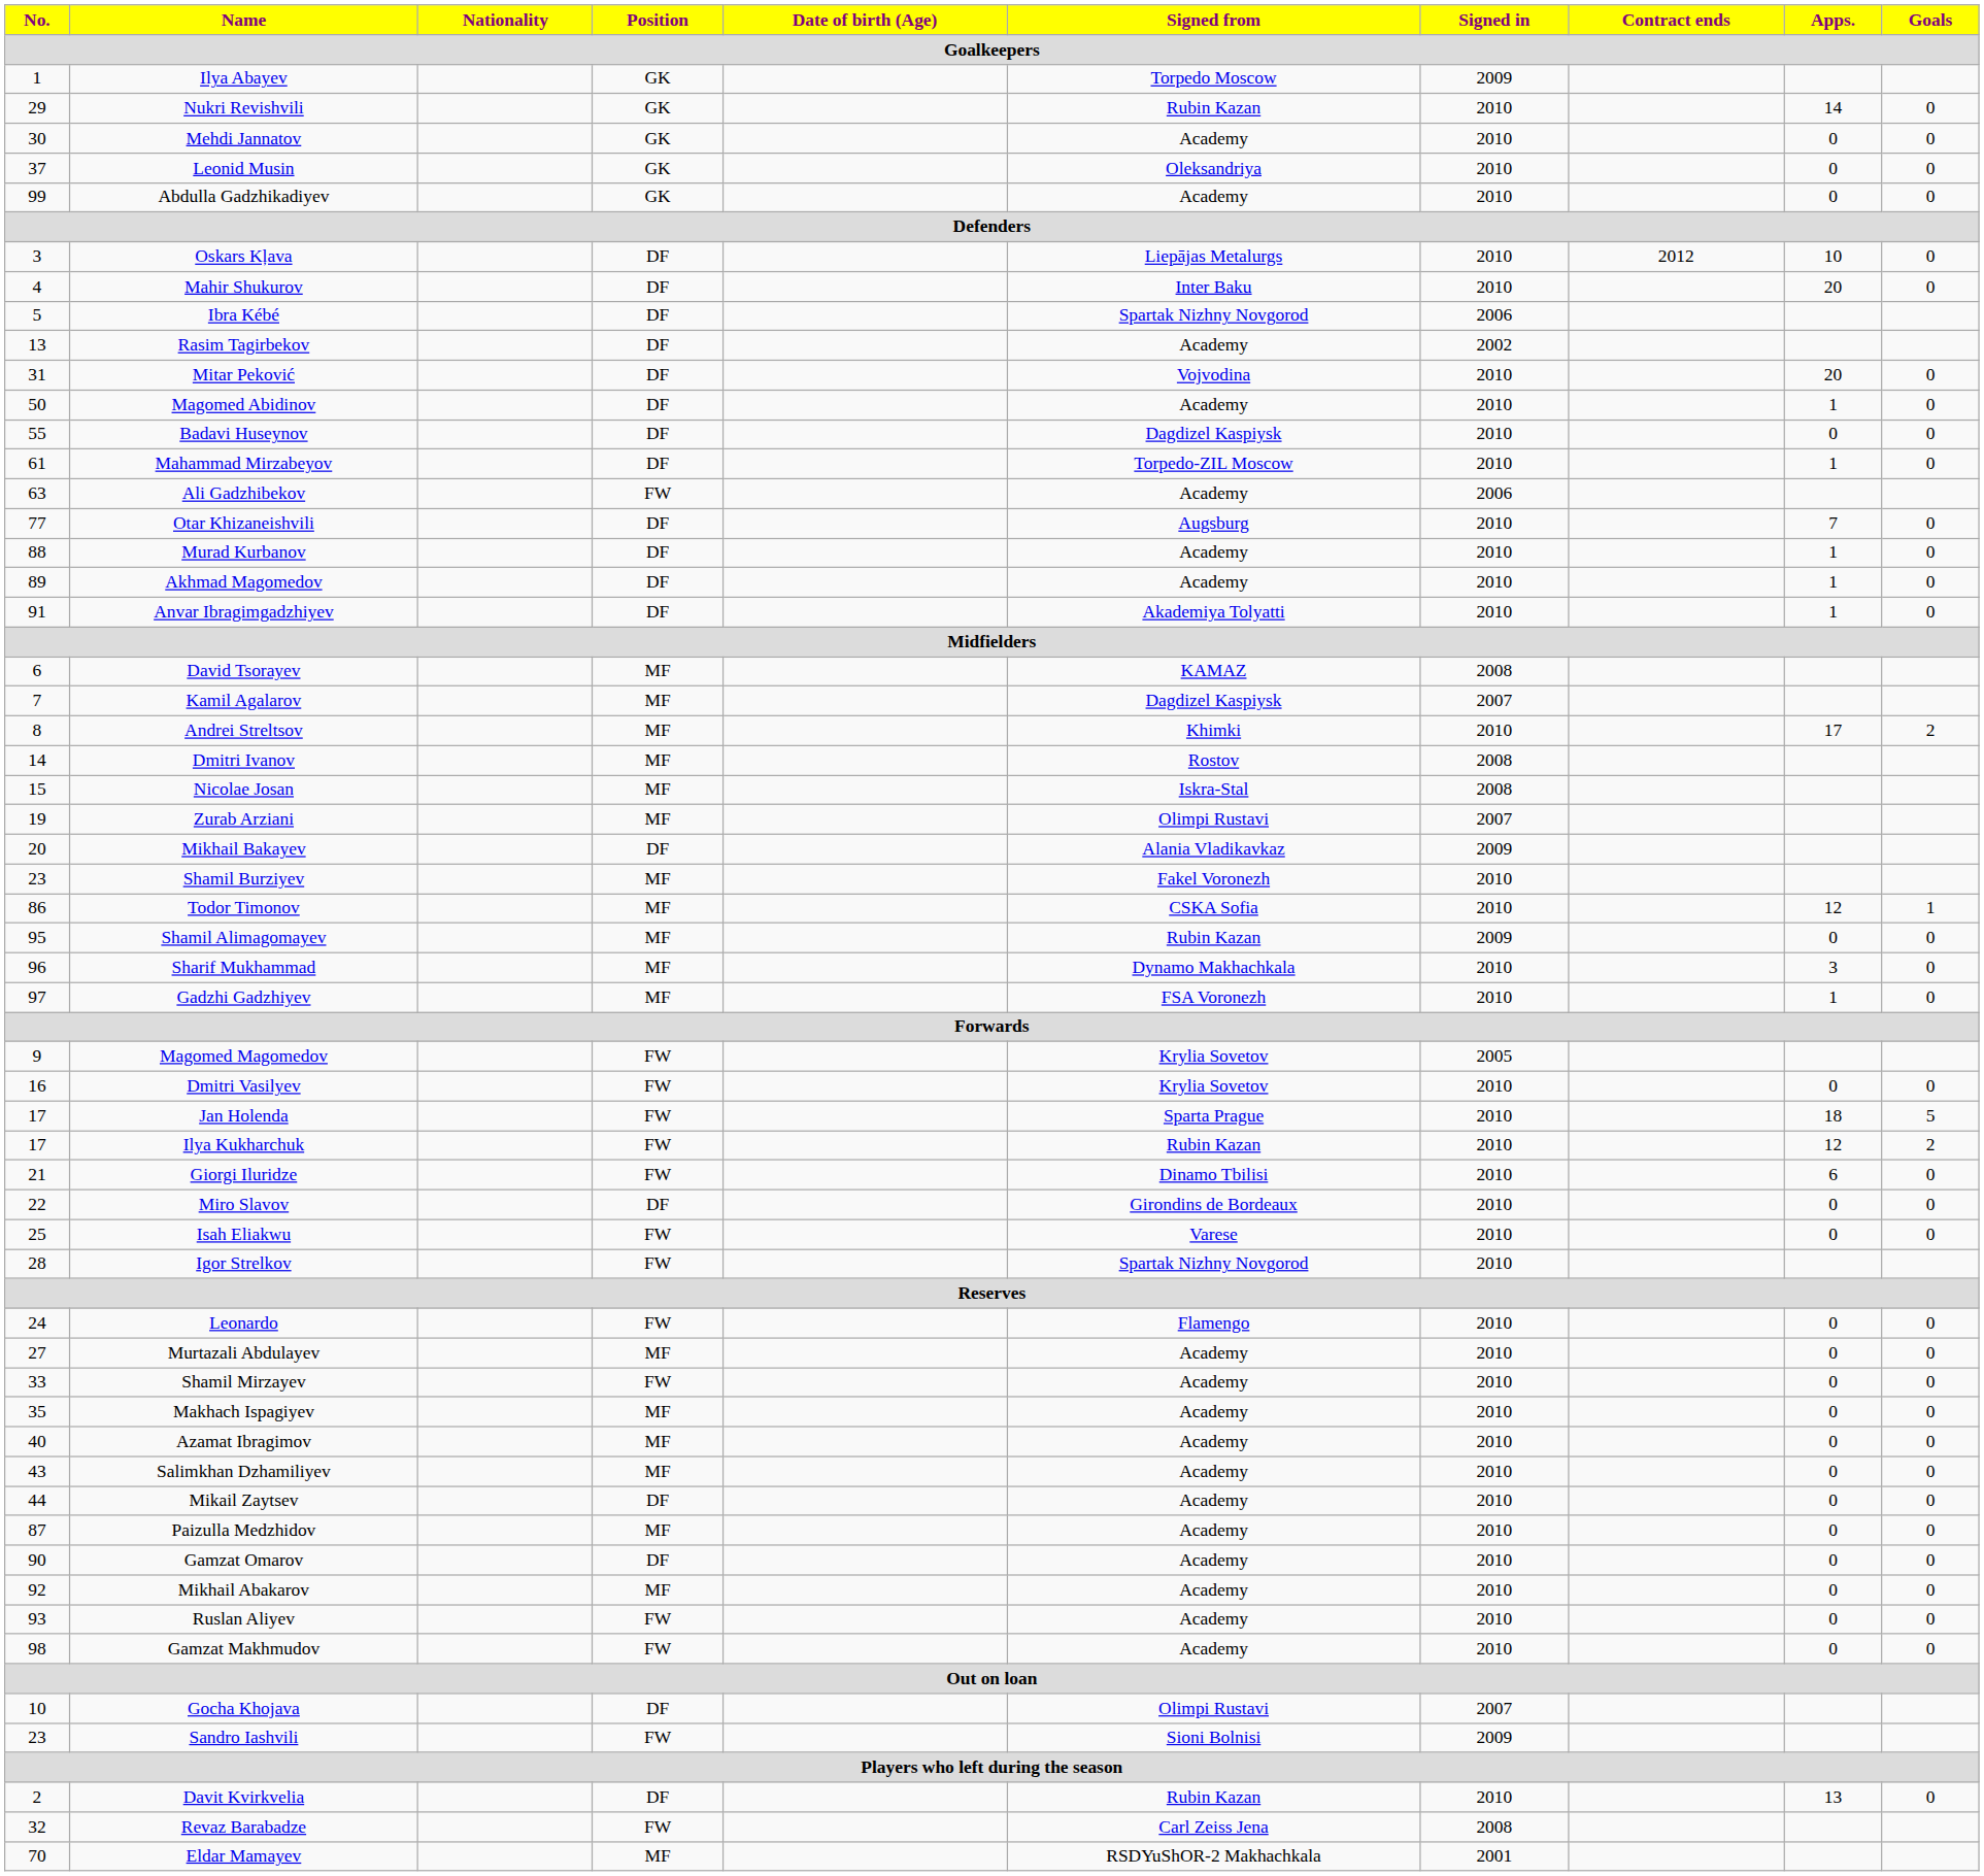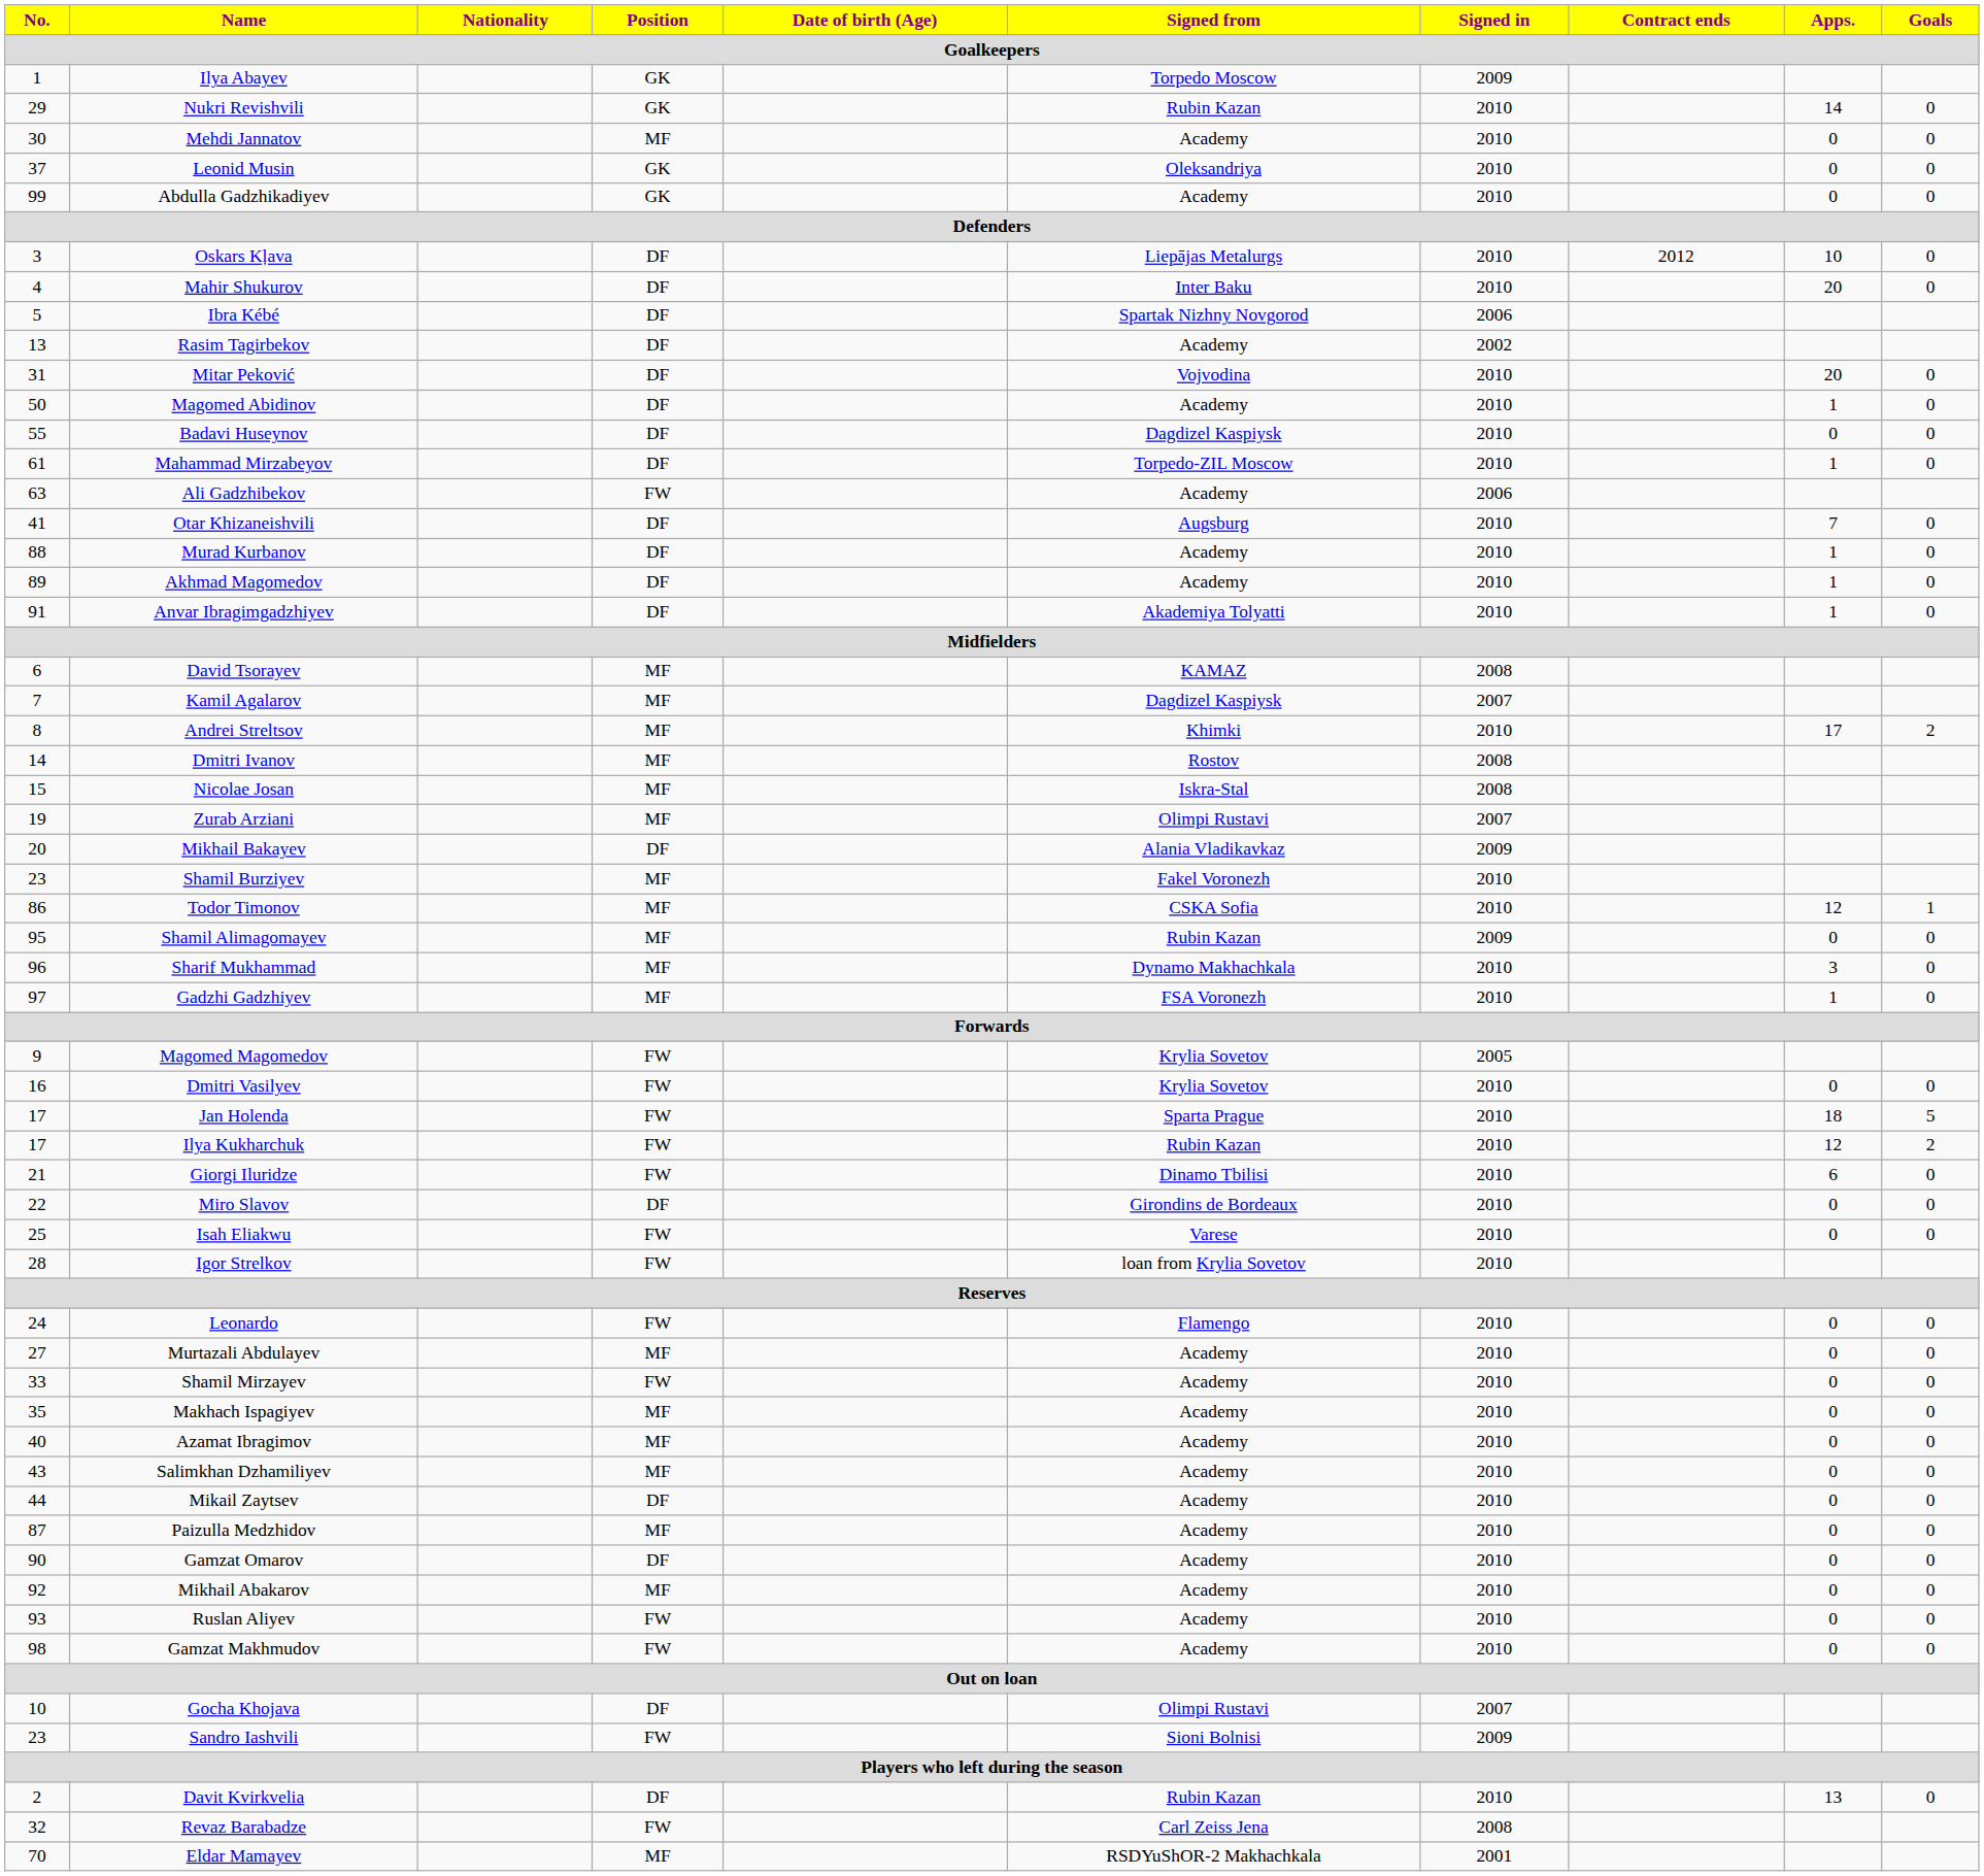Mehdi Jannatov | Position: GK -> MF
Otar Khizaneishvili | No.: 77 -> 41
Igor Strelkov | Signed from: Spartak Nizhny Novgorod -> loan from Krylia Sovetov
